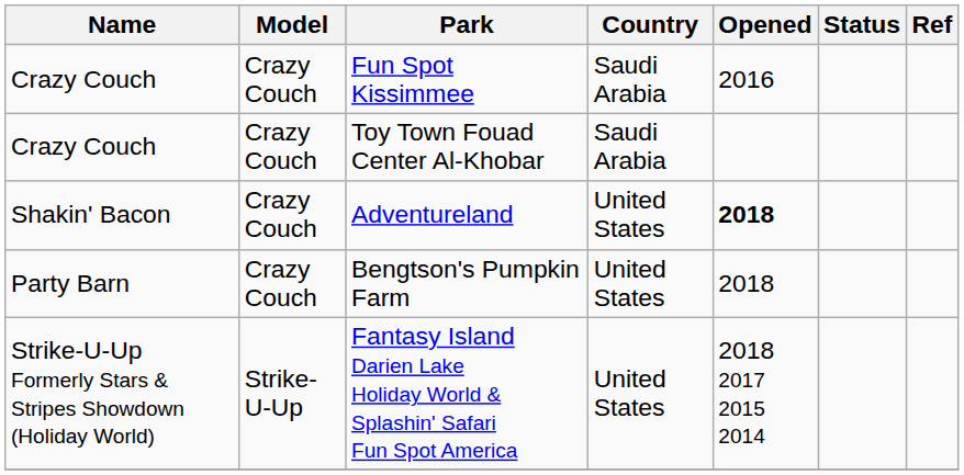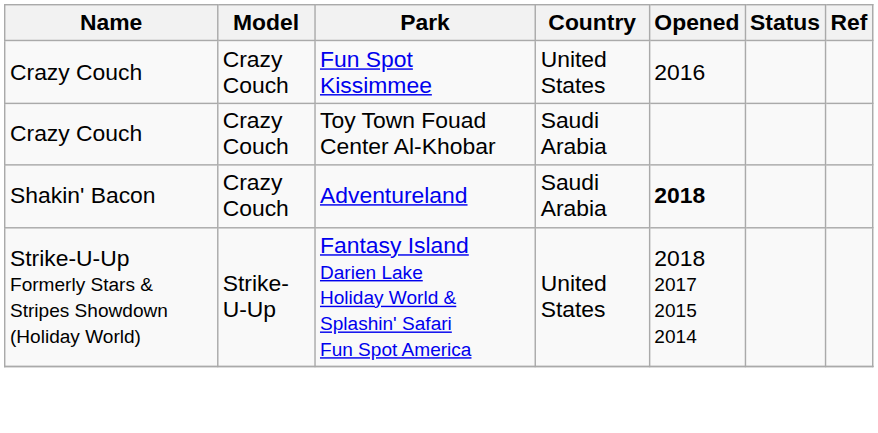Fun Spot Kissimmee | Country: Saudi Arabia -> United States
Adventureland | Country: United States -> Saudi Arabia
- row: Party Barn | Crazy Couch | Bengtson's Pumpkin Farm | United States | 2018
